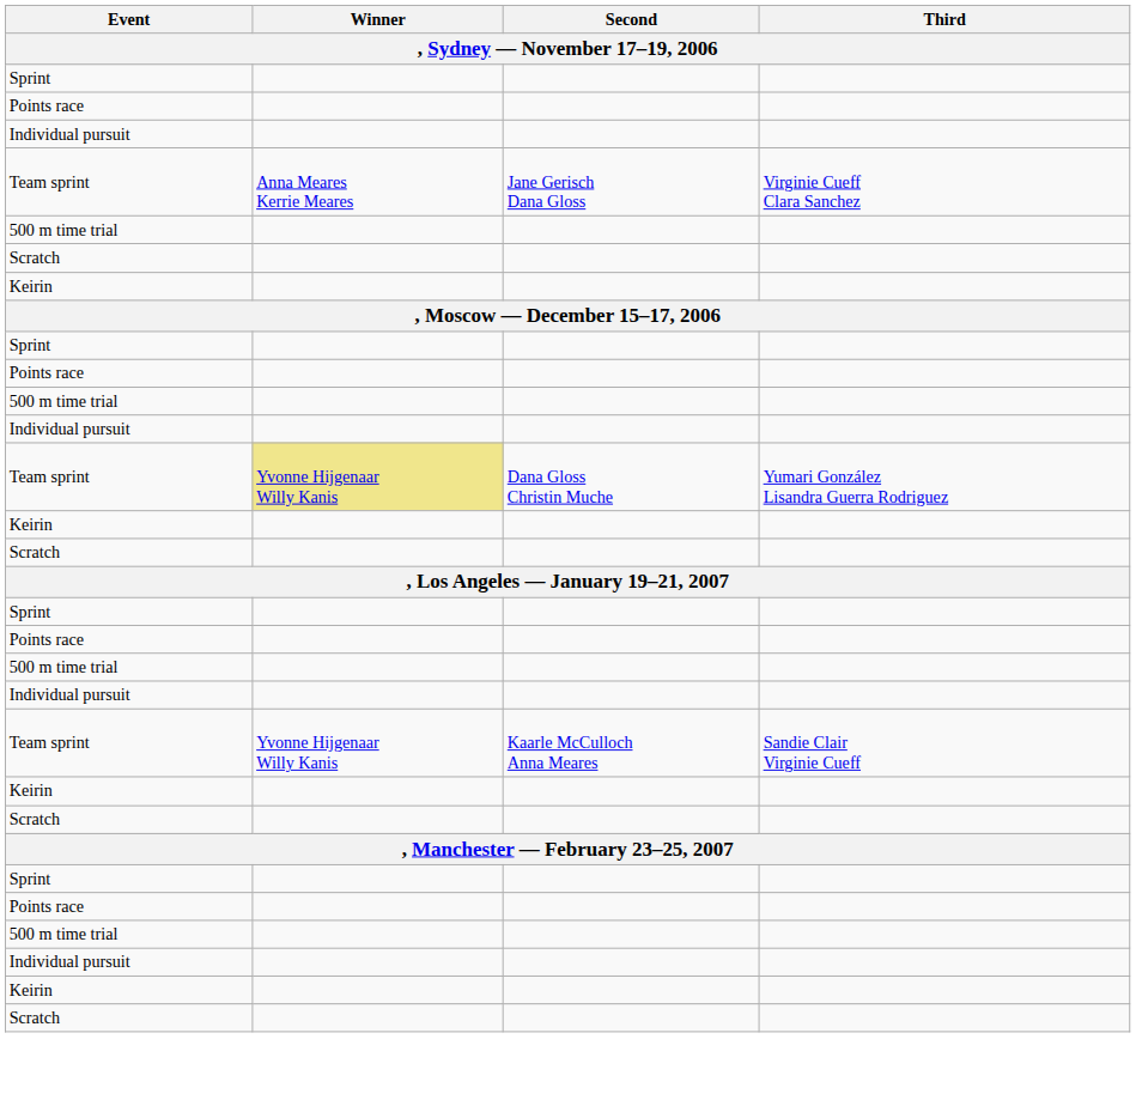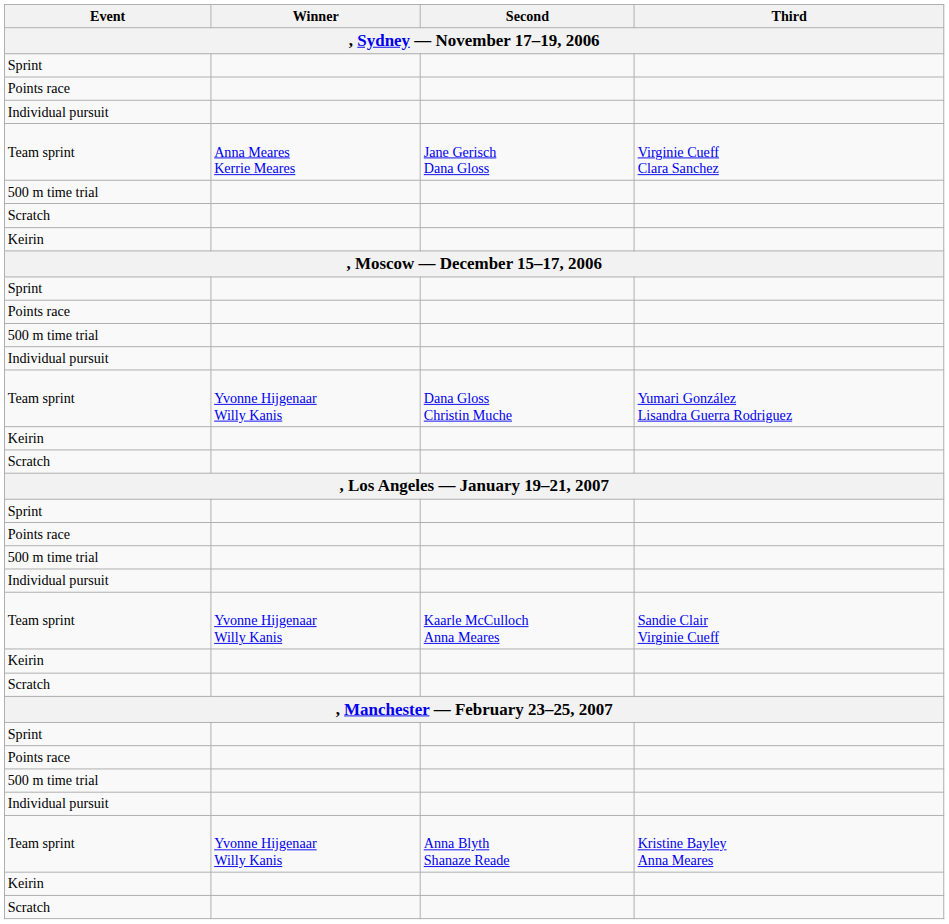Team sprint / Dana Gloss Christin Muche | Winner: khaki background -> no background
+ row: Team sprint | Yvonne Hijgenaar Willy Kanis | Anna Blyth Shanaze Reade | Kristine Bayley Anna Meares
